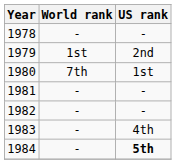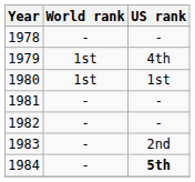1979 | US rank: 2nd -> 4th
1980 | World rank: 7th -> 1st
1983 | US rank: 4th -> 2nd
